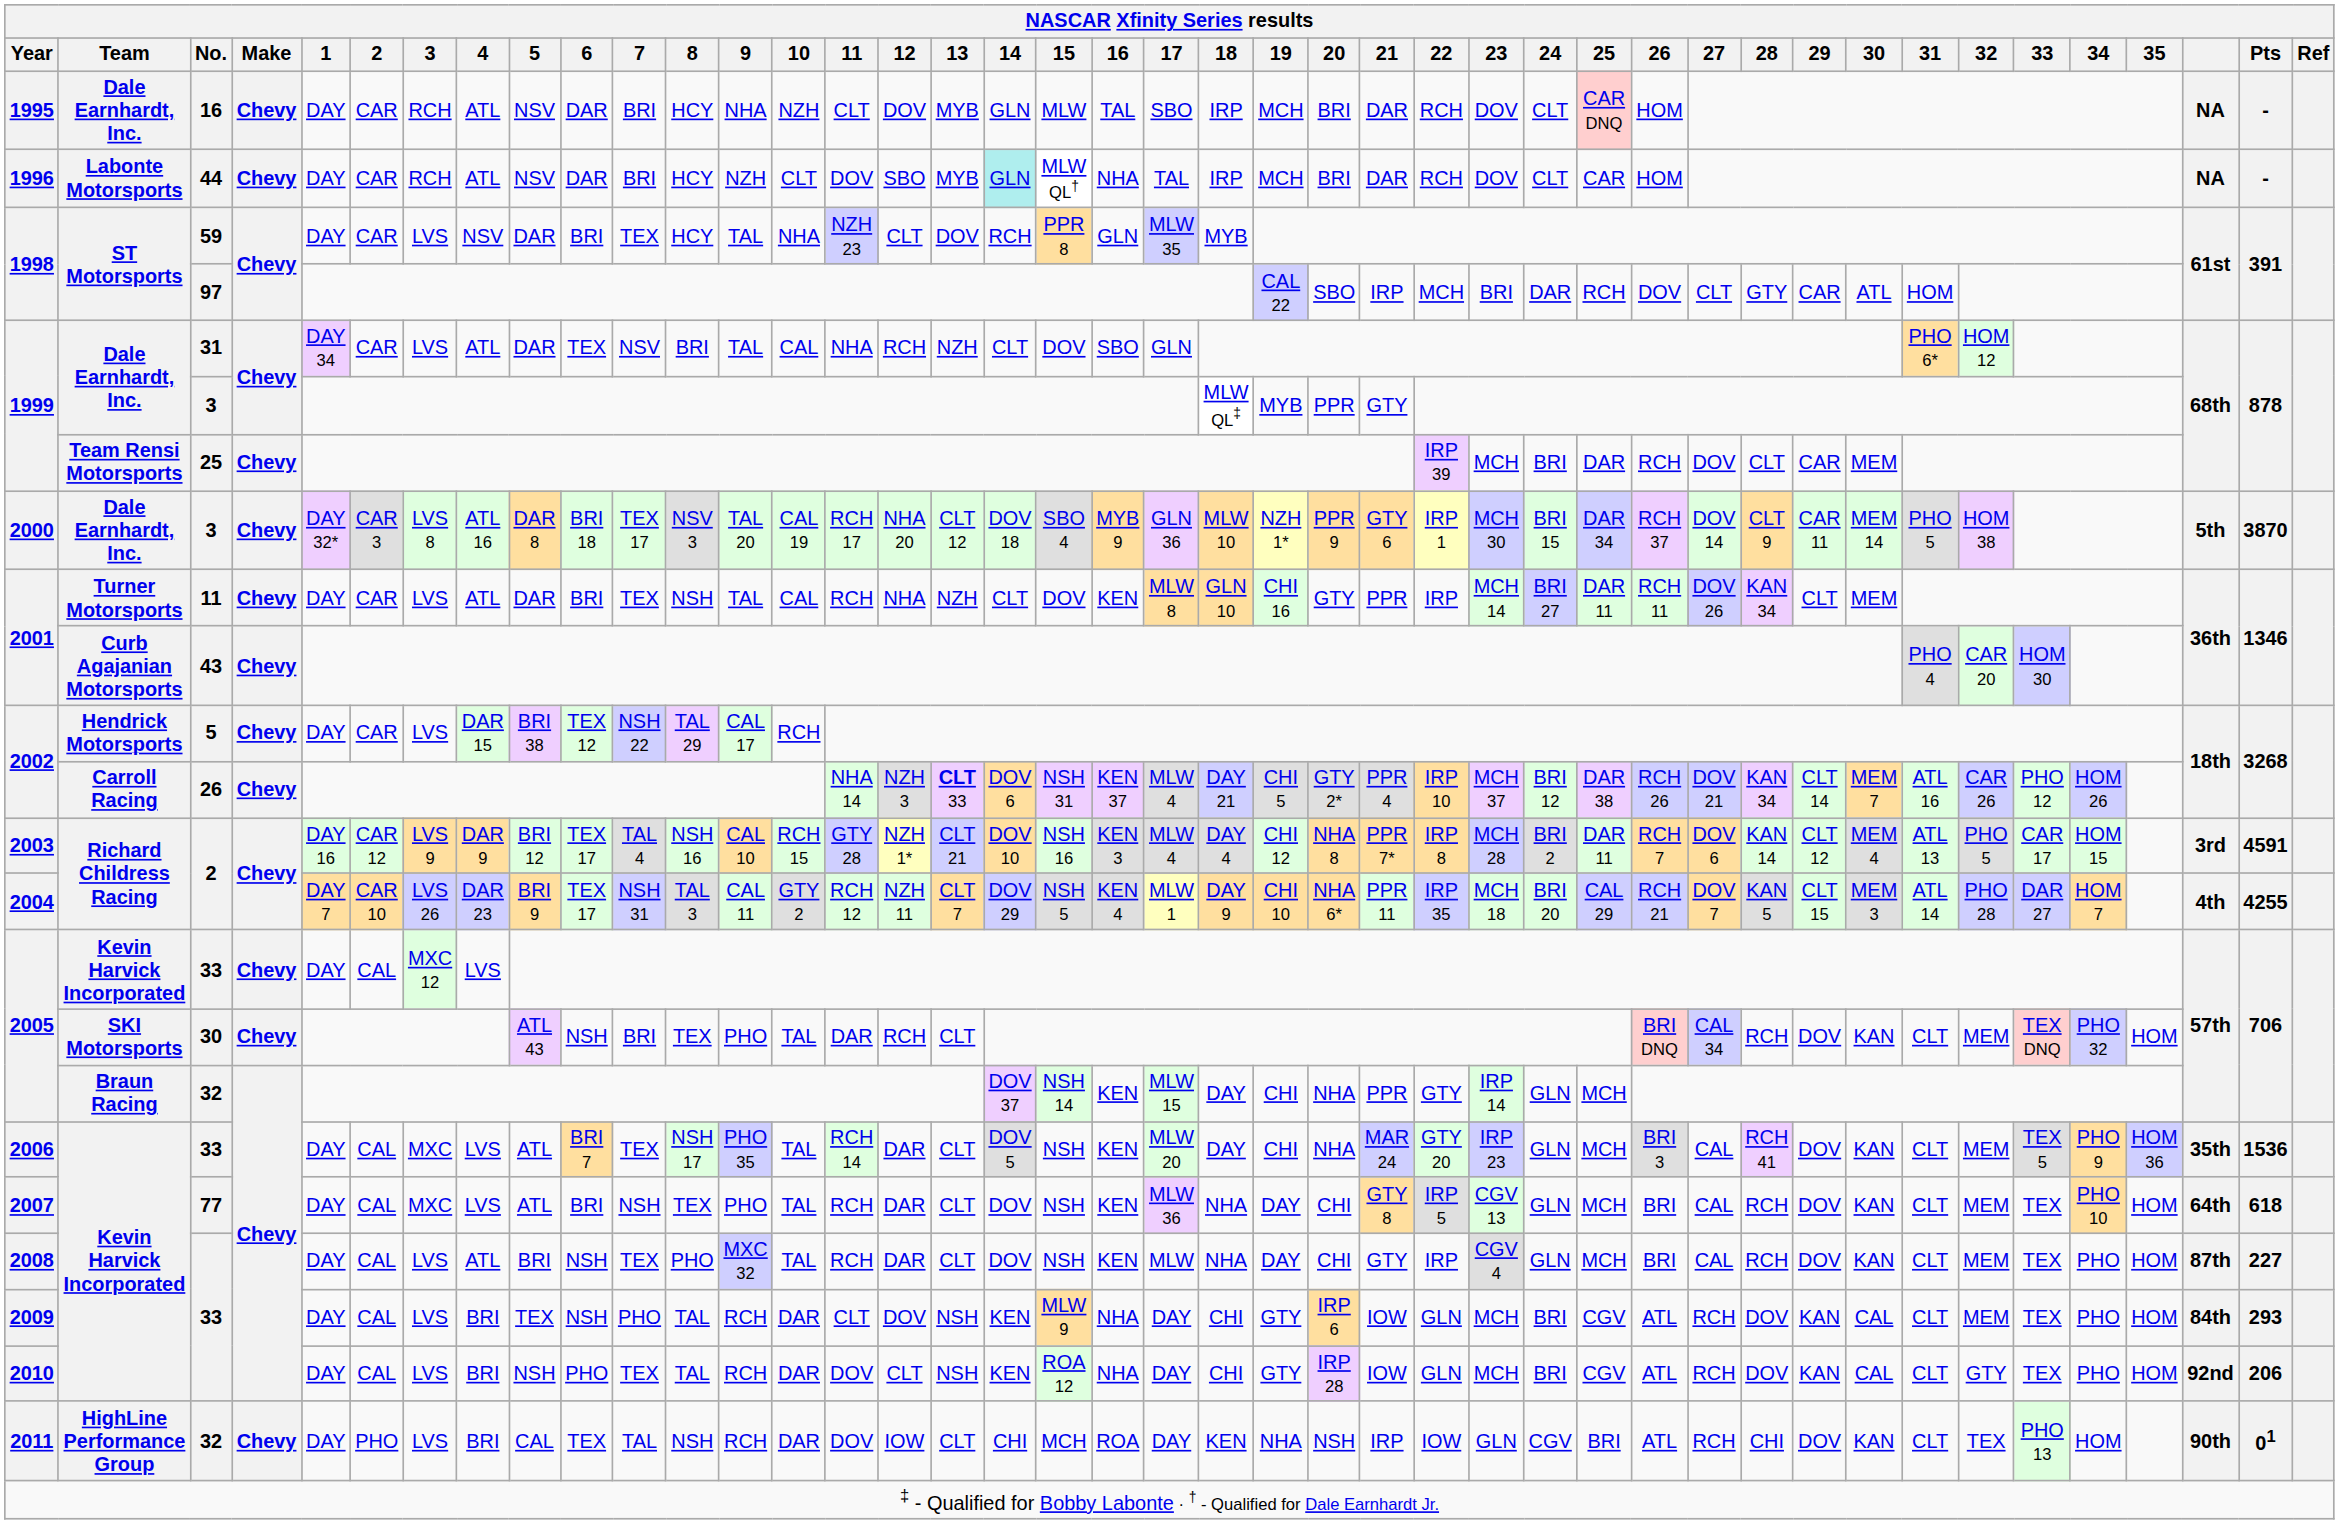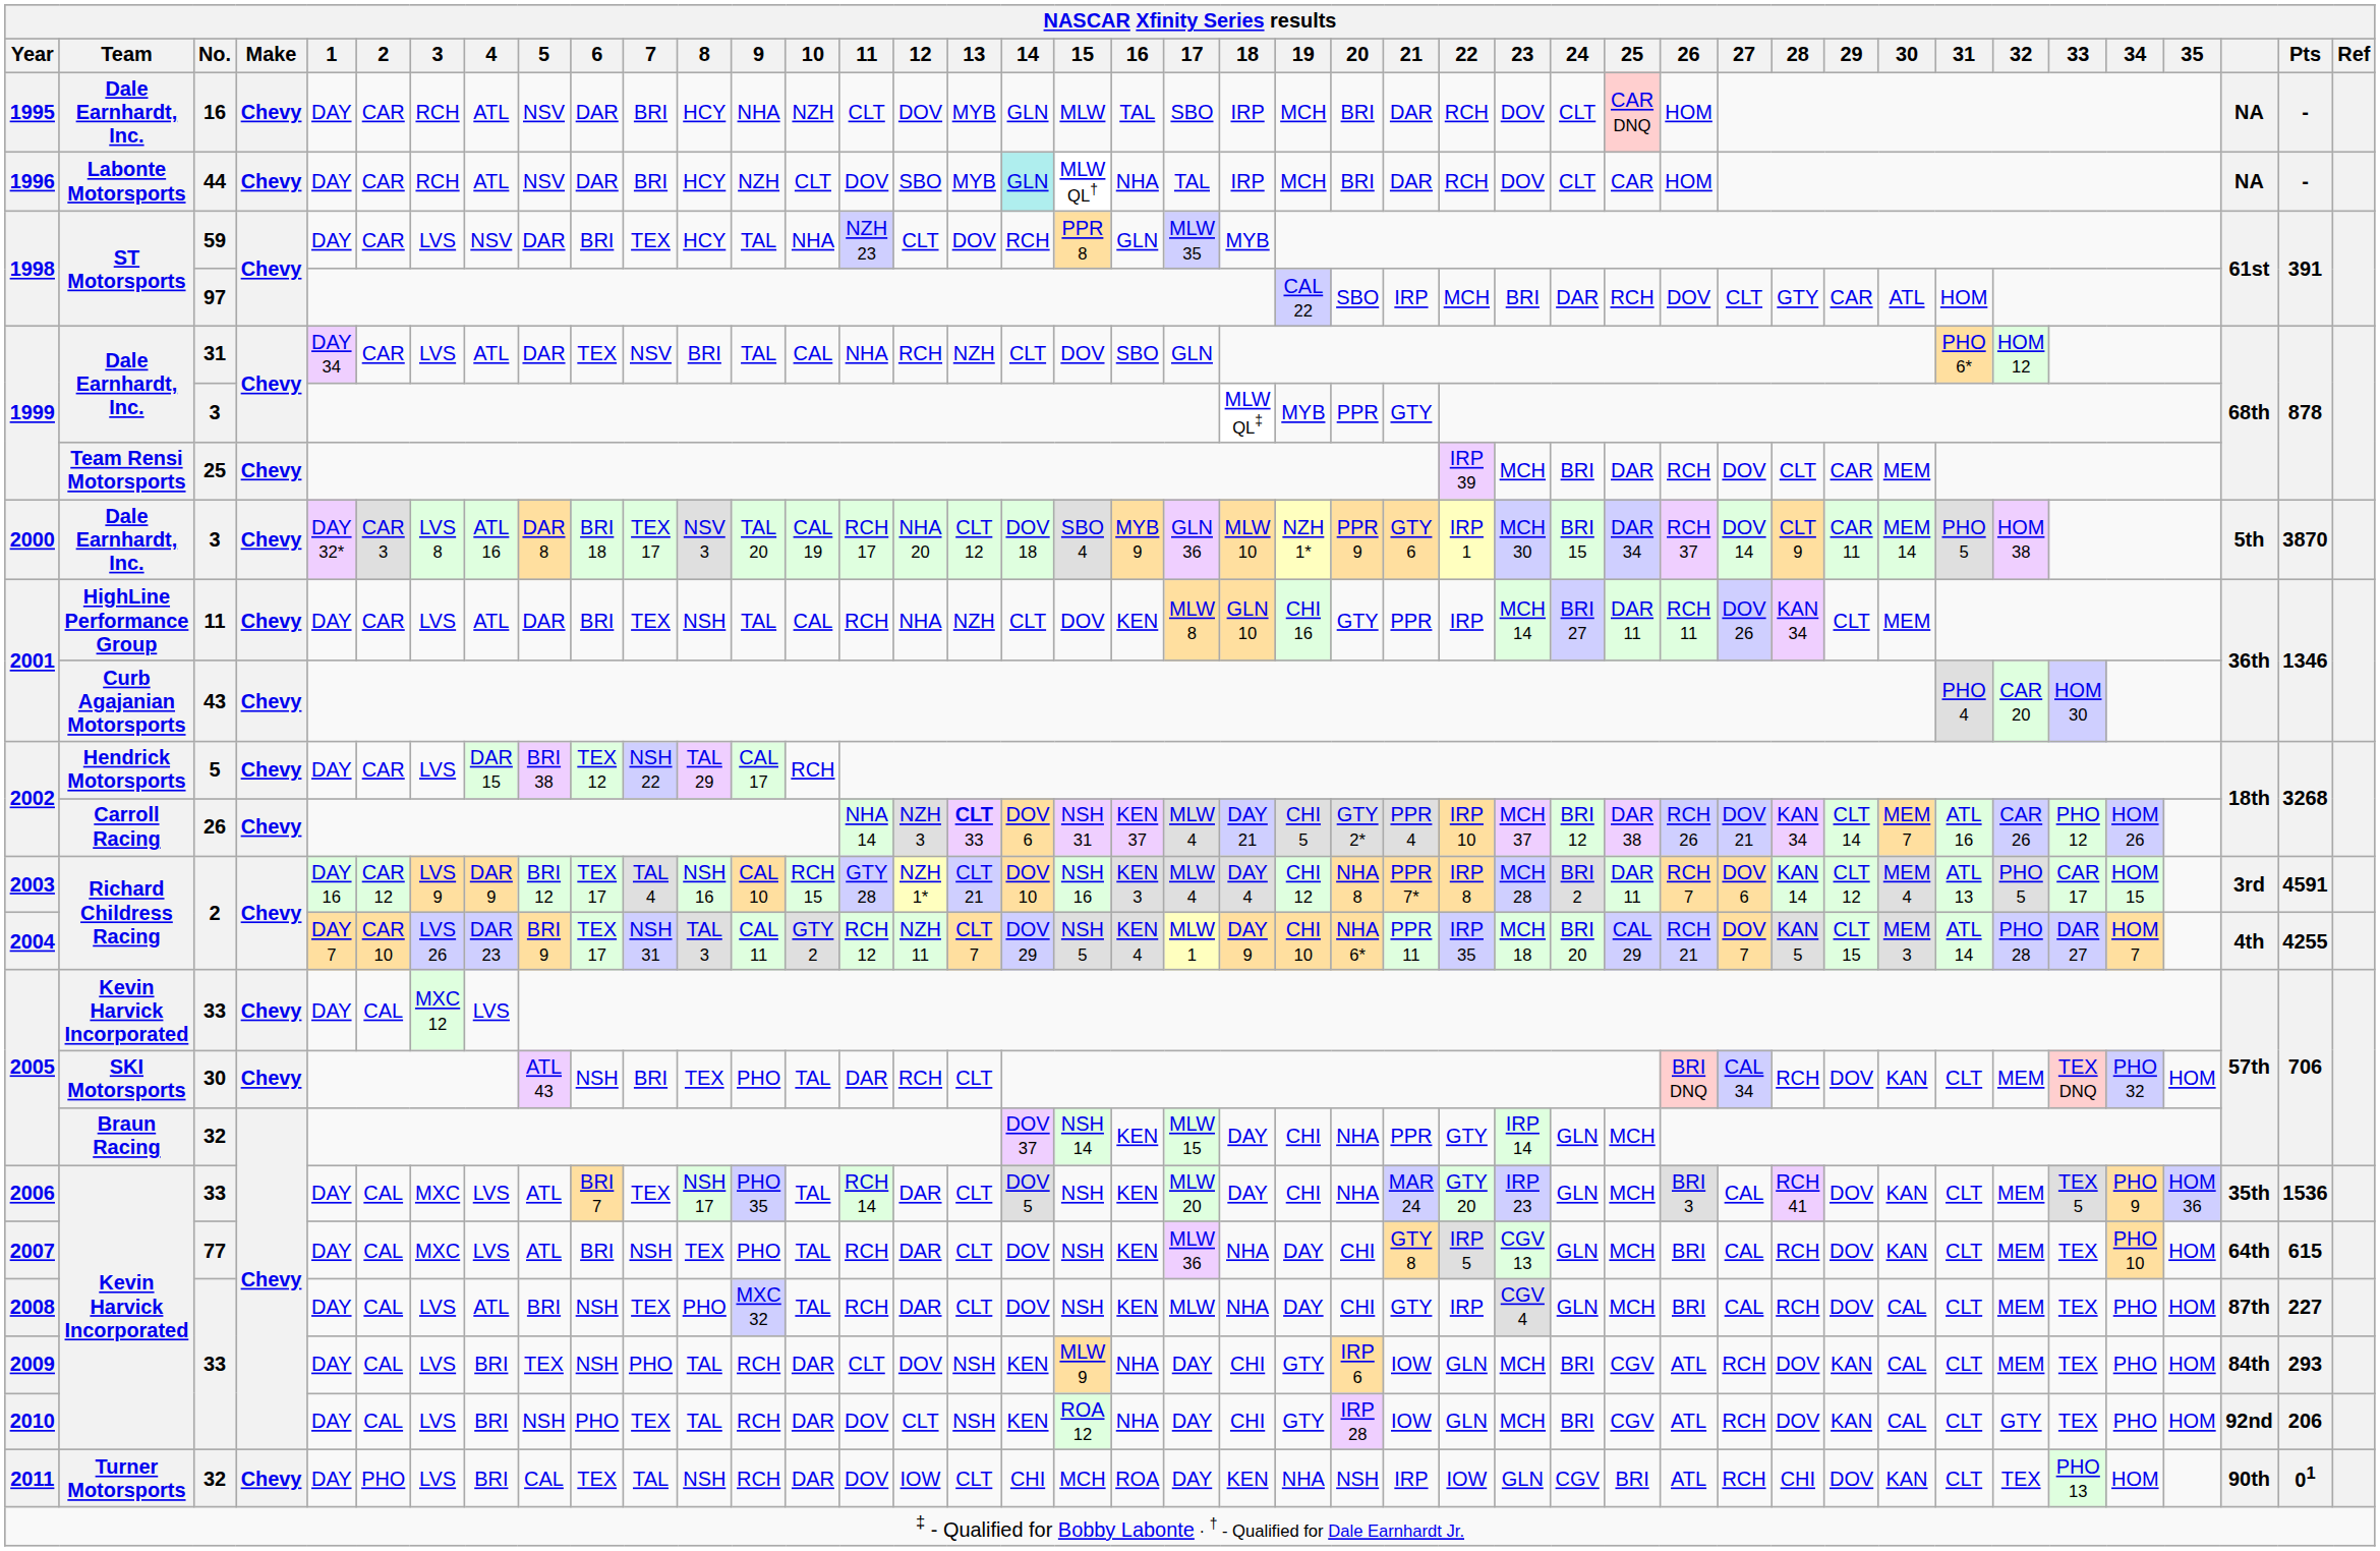2001 / 11 | NASCAR Xfinity Series results / Team: Turner Motorsports -> HighLine Performance Group
2007 | NASCAR Xfinity Series results / Pts: 618 -> 615
2008 | NASCAR Xfinity Series results / 30: KAN -> CAL
2011 | NASCAR Xfinity Series results / Team: HighLine Performance Group -> Turner Motorsports
